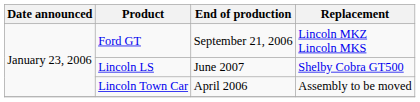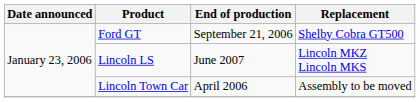Ford GT | Replacement: Lincoln MKZ Lincoln MKS -> Shelby Cobra GT500
Lincoln LS | Replacement: Shelby Cobra GT500 -> Lincoln MKZ Lincoln MKS
